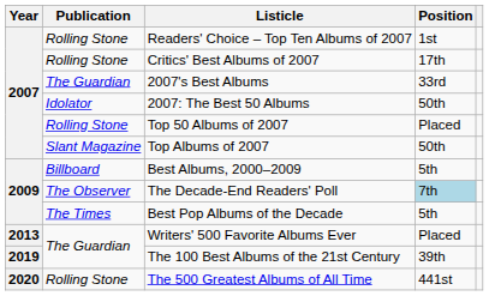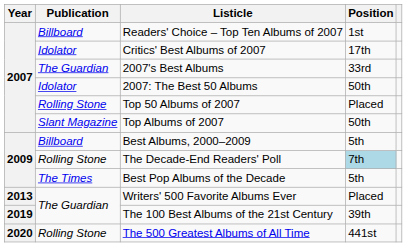Readers' Choice – Top Ten Albums of 2007 | Publication: Rolling Stone -> Billboard
Critics' Best Albums of 2007 | Publication: Rolling Stone -> Idolator
The Decade-End Readers' Poll | Publication: The Observer -> Rolling Stone
